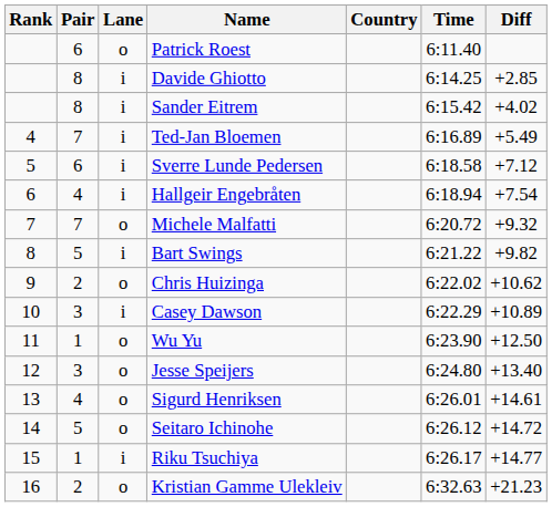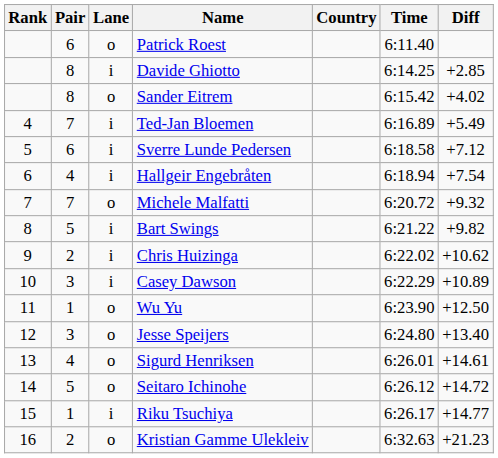Sander Eitrem | Lane: i -> o
Chris Huizinga | Lane: o -> i
